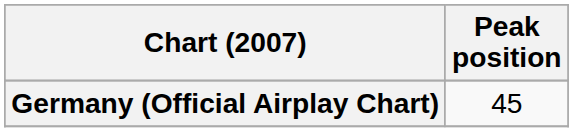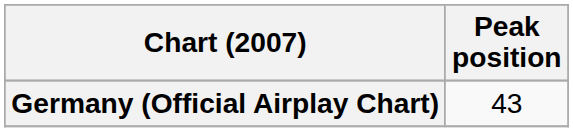Germany (Official Airplay Chart) | Peak position: 45 -> 43
